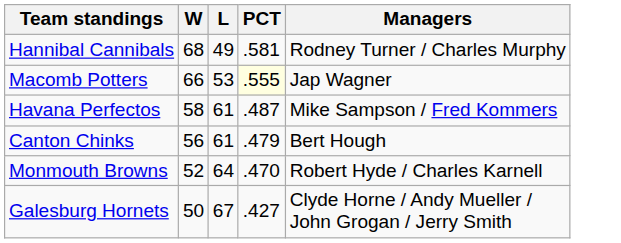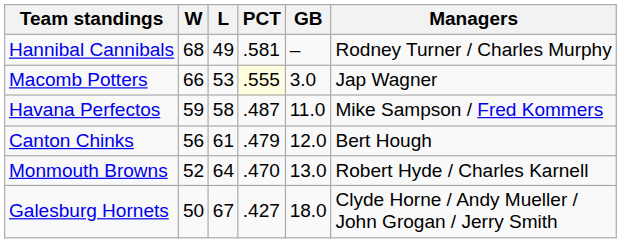+ column: GB | – | 3.0 | 11.0 | 12.0 | 13.0 | 18.0
Havana Perfectos | W: 58 -> 59
Havana Perfectos | L: 61 -> 58
